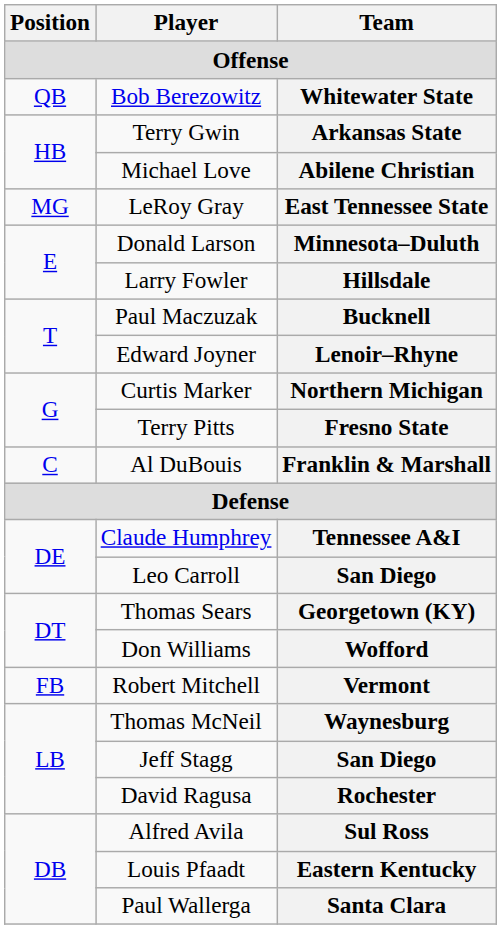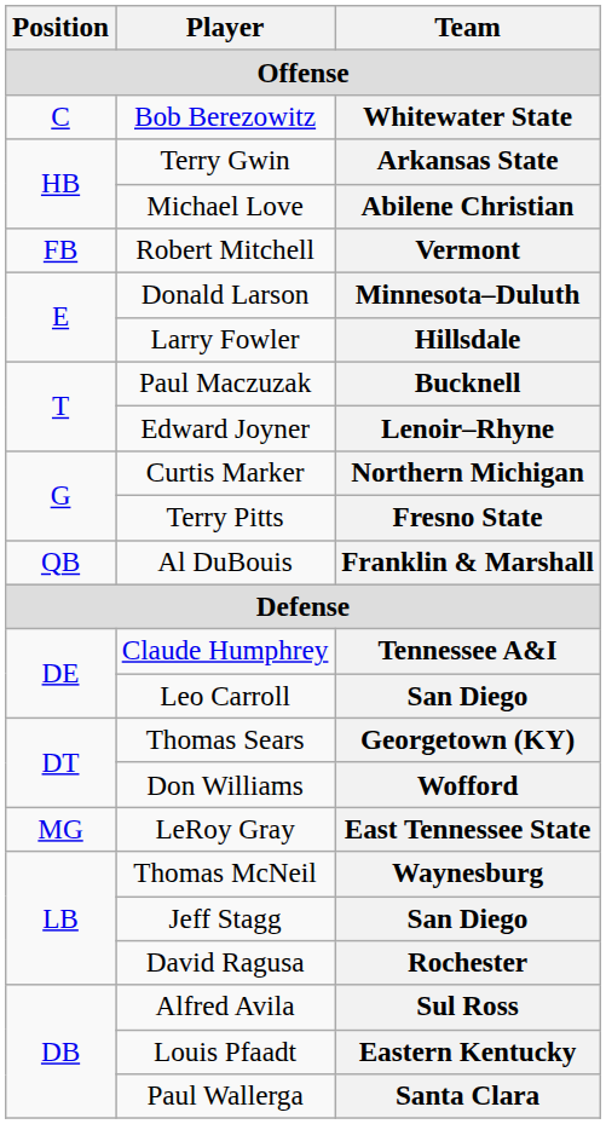Whitewater State | Position: QB -> C
rows swapped: Vermont <-> East Tennessee State
Franklin & Marshall | Position: C -> QB
